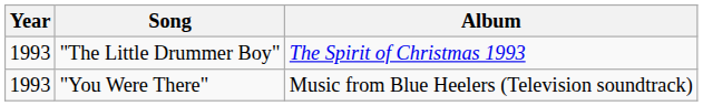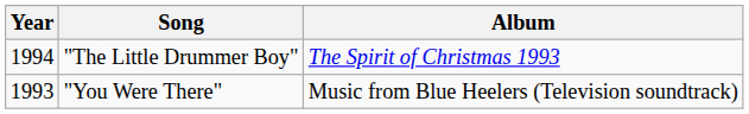"The Little Drummer Boy" | Year: 1993 -> 1994
